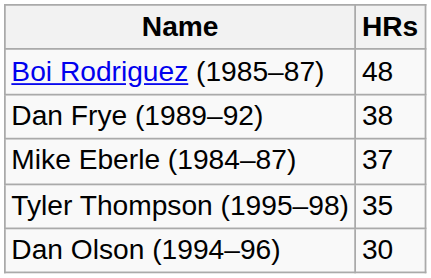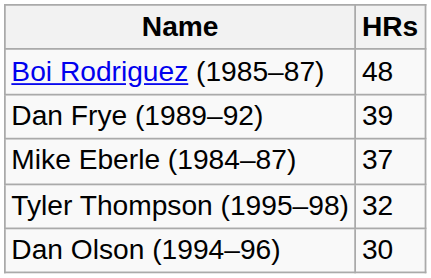Dan Frye (1989–92) | HRs: 38 -> 39
Tyler Thompson (1995–98) | HRs: 35 -> 32
